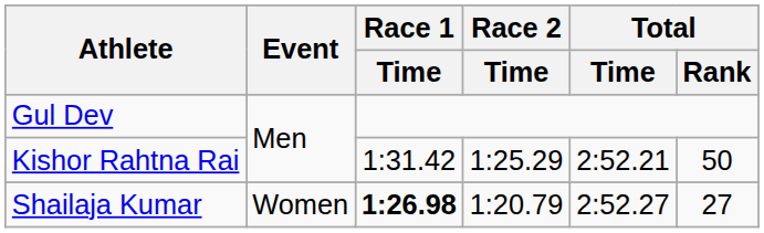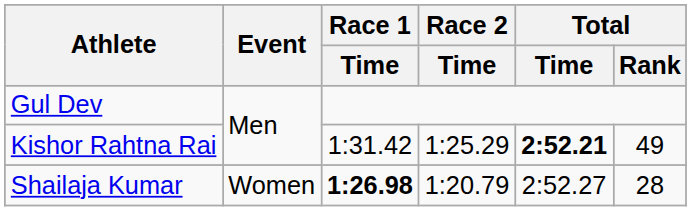Kishor Rahtna Rai | Total / Time: normal -> bold
Kishor Rahtna Rai | Total / Rank: 50 -> 49
Shailaja Kumar | Total / Rank: 27 -> 28
